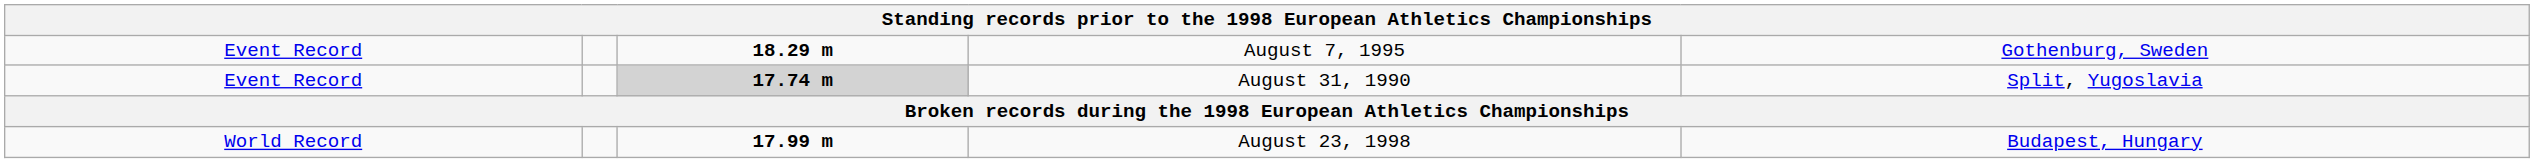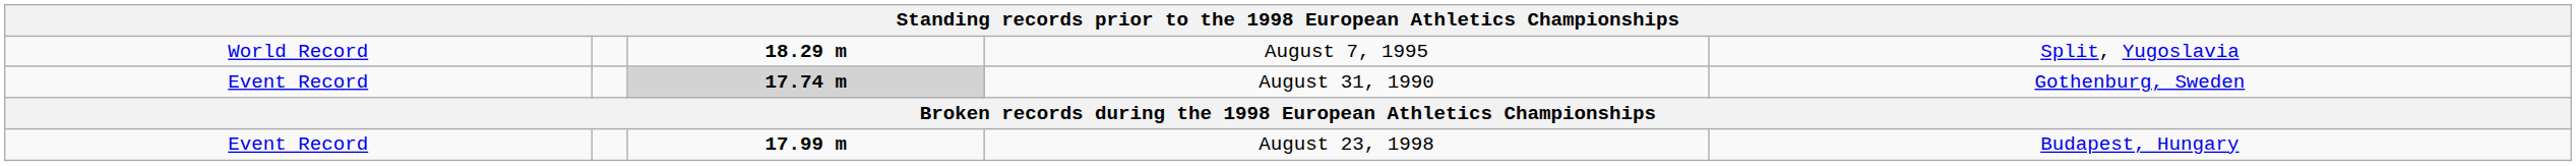August 7, 1995 | column 1: Event Record -> World Record
August 7, 1995 | column 5: Gothenburg, Sweden -> Split, Yugoslavia
August 31, 1990 | column 5: Split, Yugoslavia -> Gothenburg, Sweden
August 23, 1998 | column 1: World Record -> Event Record
